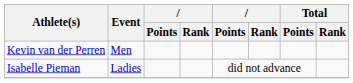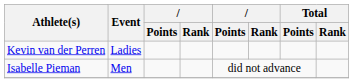Kevin van der Perren | Event: Men -> Ladies
Isabelle Pieman | Event: Ladies -> Men
